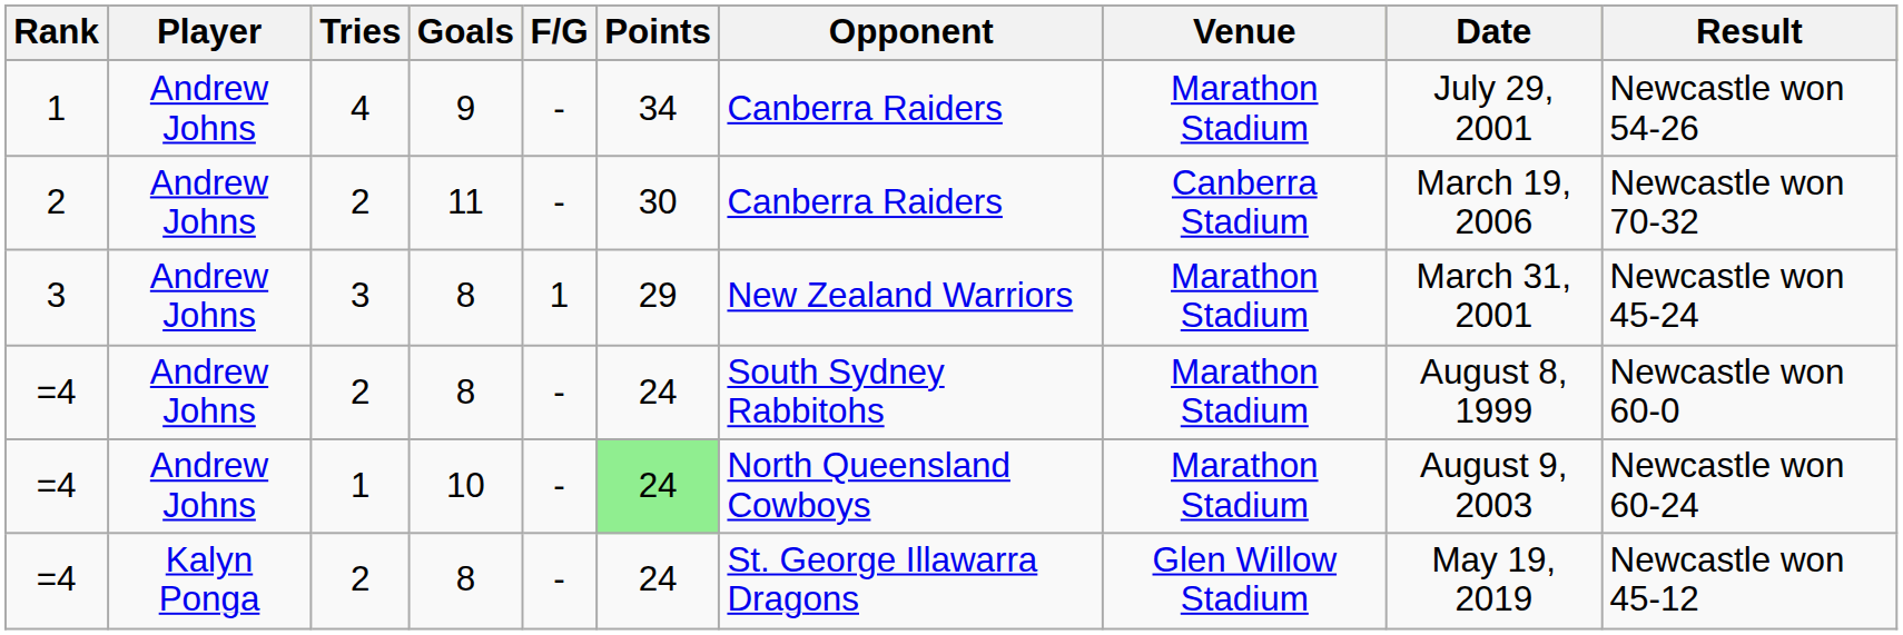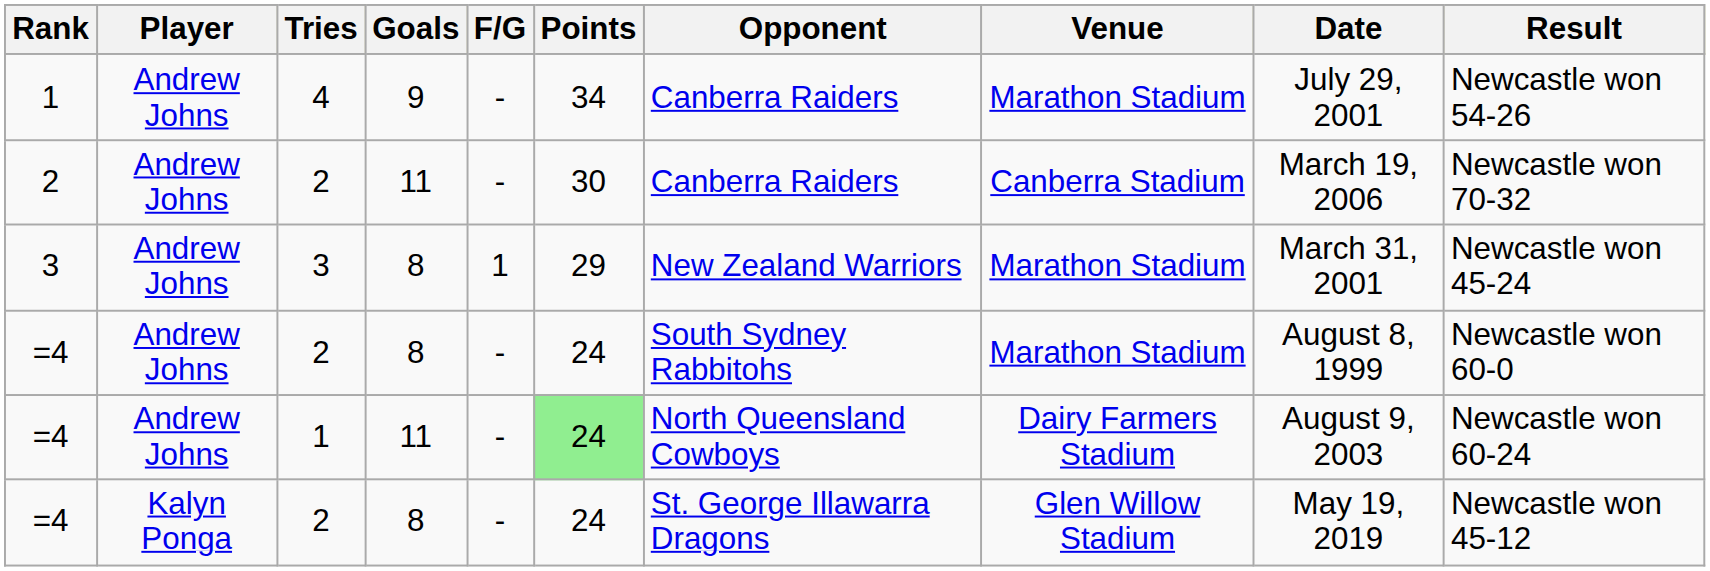=4 / 1 | Goals: 10 -> 11
=4 / 1 | Venue: Marathon Stadium -> Dairy Farmers Stadium
